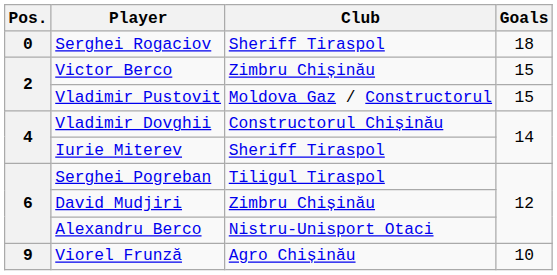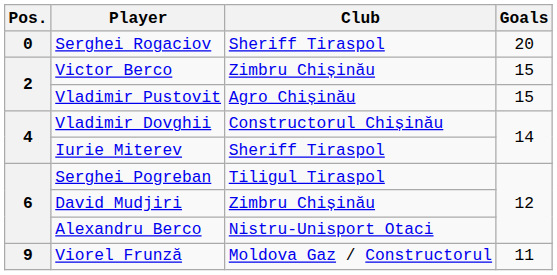Serghei Rogaciov | Goals: 18 -> 20
Vladimir Pustovit | Club: Moldova Gaz / Constructorul -> Agro Chișinău
Viorel Frunză | Club: Agro Chișinău -> Moldova Gaz / Constructorul
Viorel Frunză | Goals: 10 -> 11
